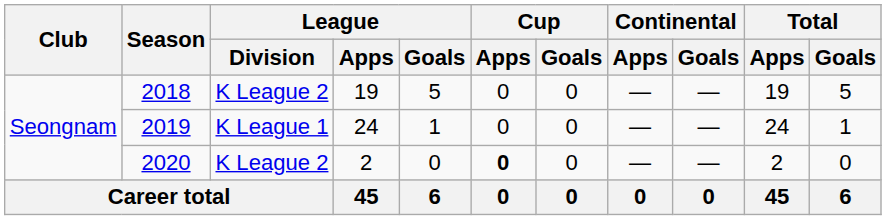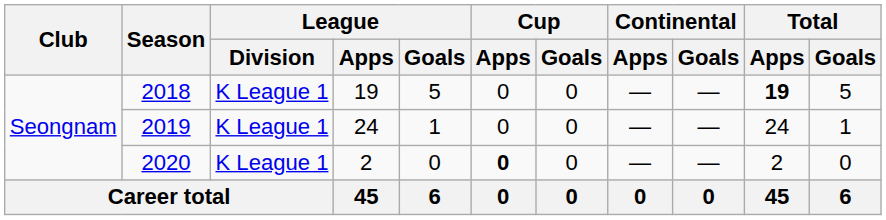2018 | League / Division: K League 2 -> K League 1
2018 | Total / Apps: normal -> bold
2020 | League / Division: K League 2 -> K League 1
